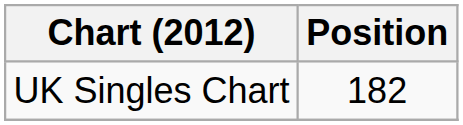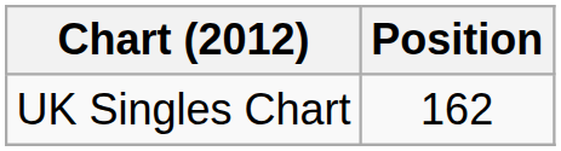UK Singles Chart | Position: 182 -> 162
